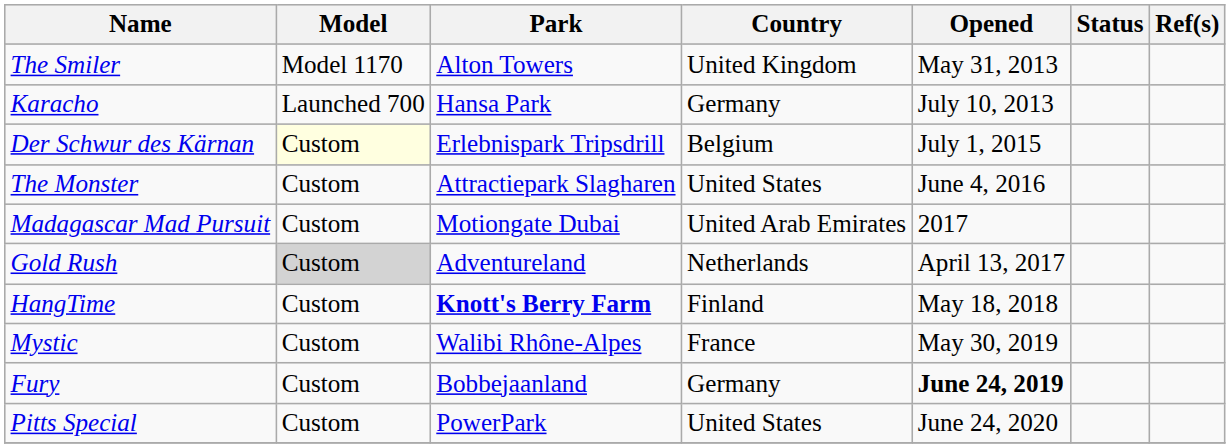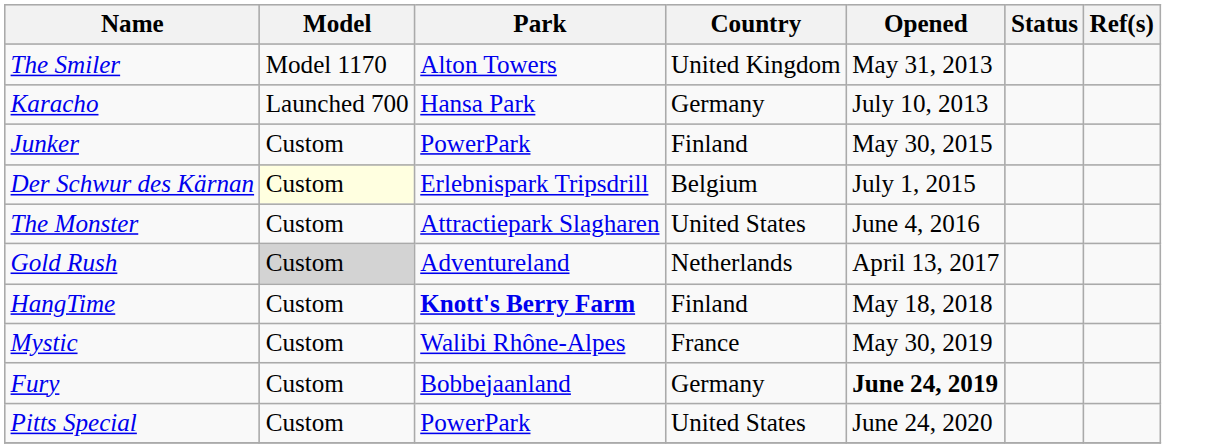+ row: Junker | Custom | PowerPark | Finland | May 30, 2015
- row: Madagascar Mad Pursuit | Custom | Motiongate Dubai | United Arab Emirates | 2017
